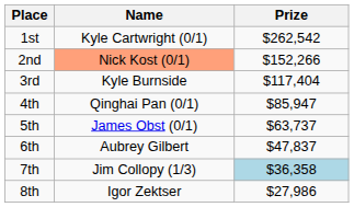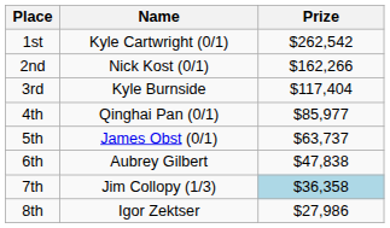2nd | Name: lightsalmon background -> no background
2nd | Prize: $152,266 -> $162,266
4th | Prize: $85,947 -> $85,977
6th | Prize: $47,837 -> $47,838
